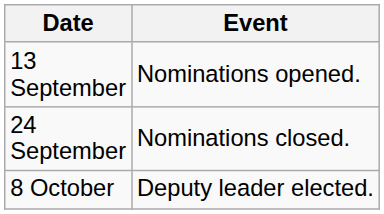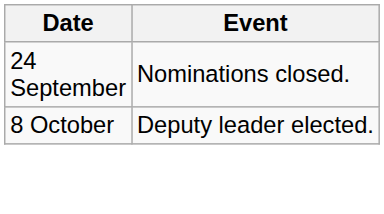- row: 13 September | Nominations opened.
